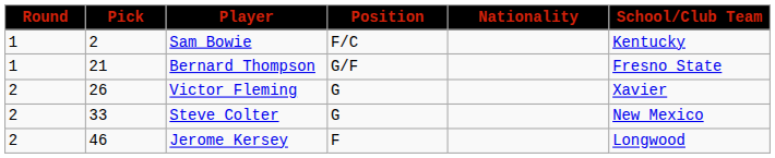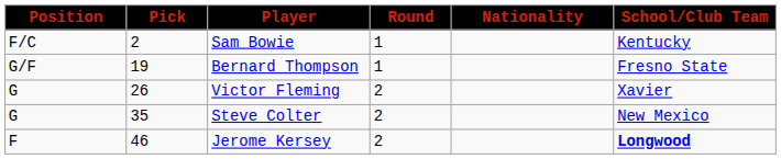columns swapped: Round <-> Position
Bernard Thompson | Pick: 21 -> 19
Steve Colter | Pick: 33 -> 35
Jerome Kersey | School/Club Team: normal -> bold
